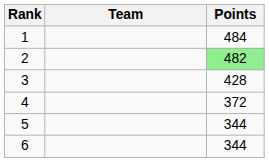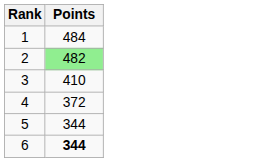- column: Team
3 | Points: 428 -> 410
6 | Points: normal -> bold
